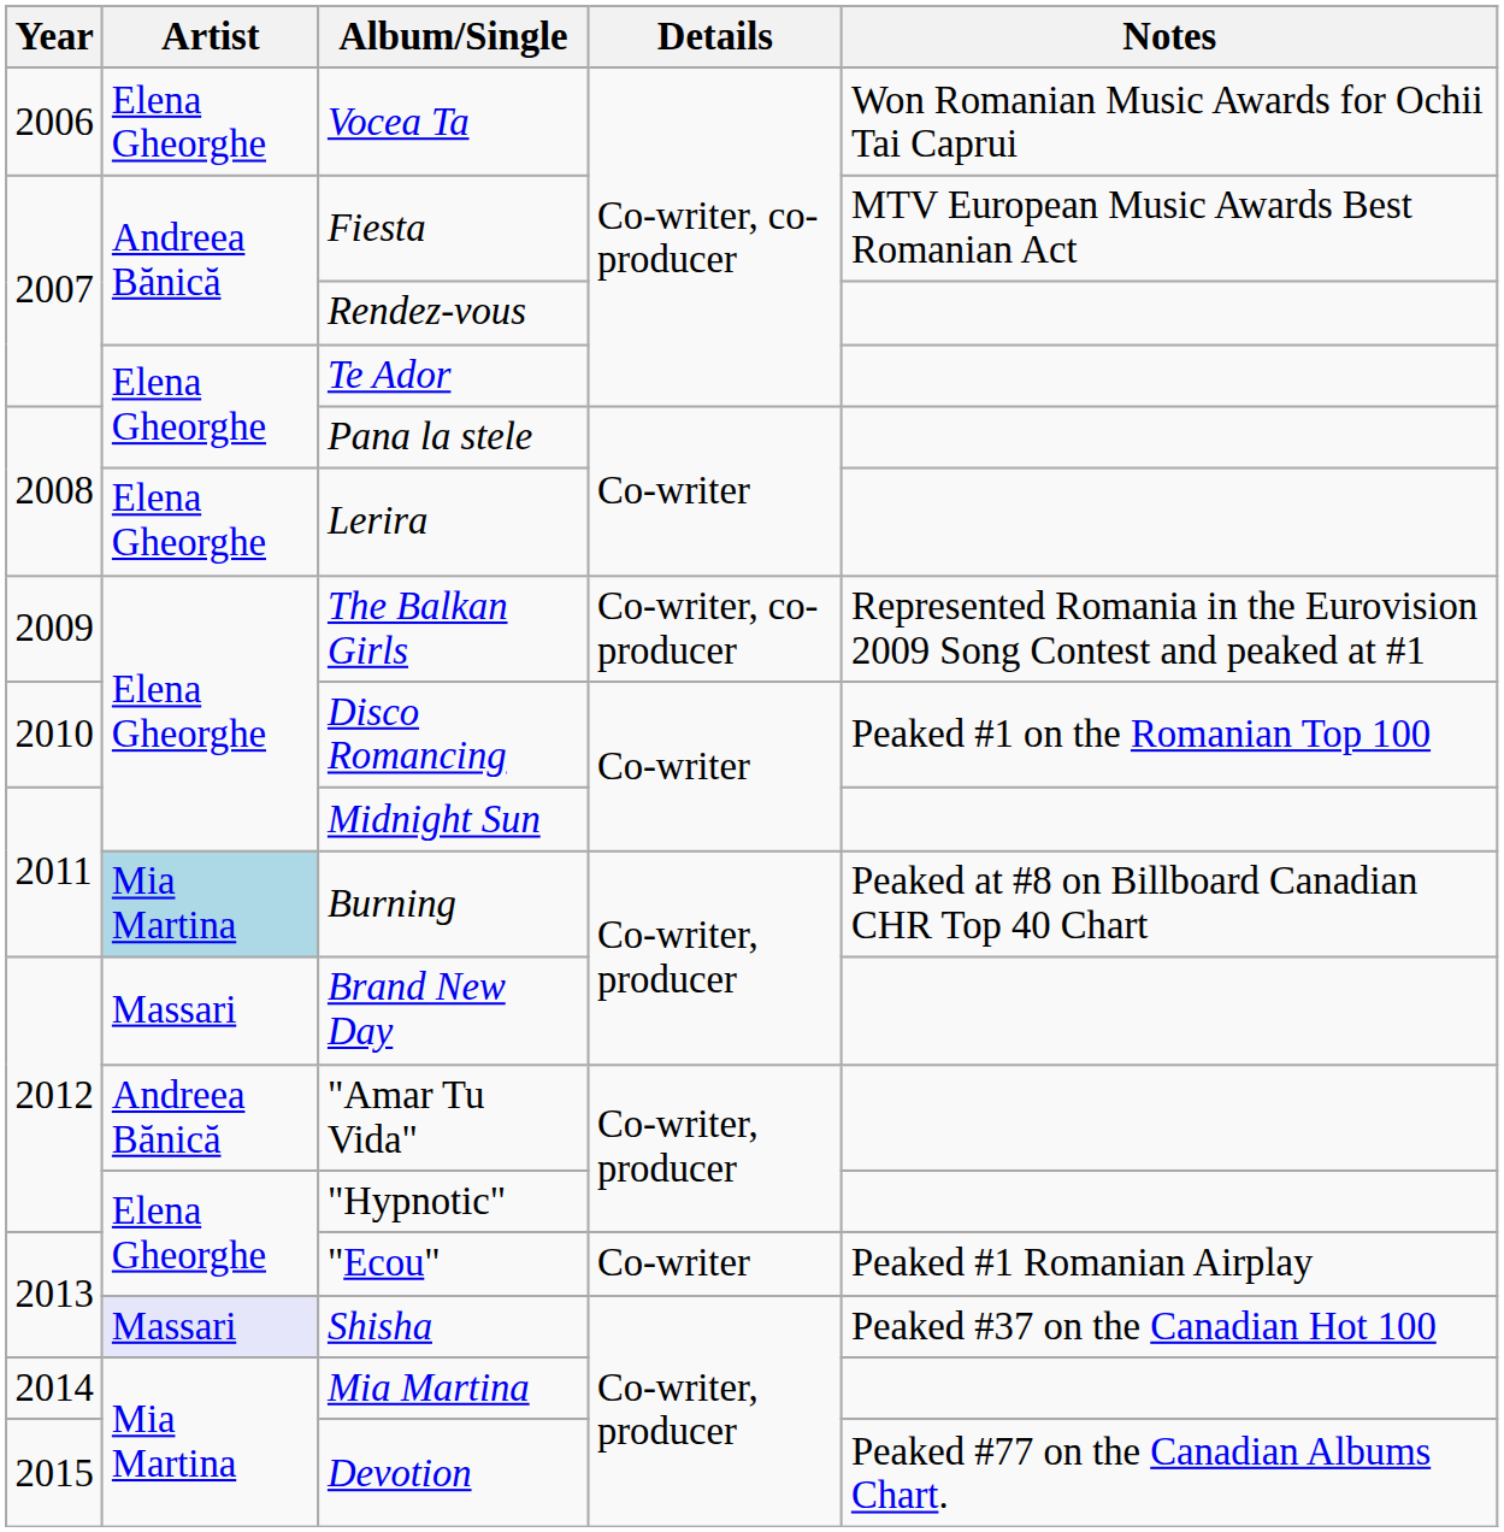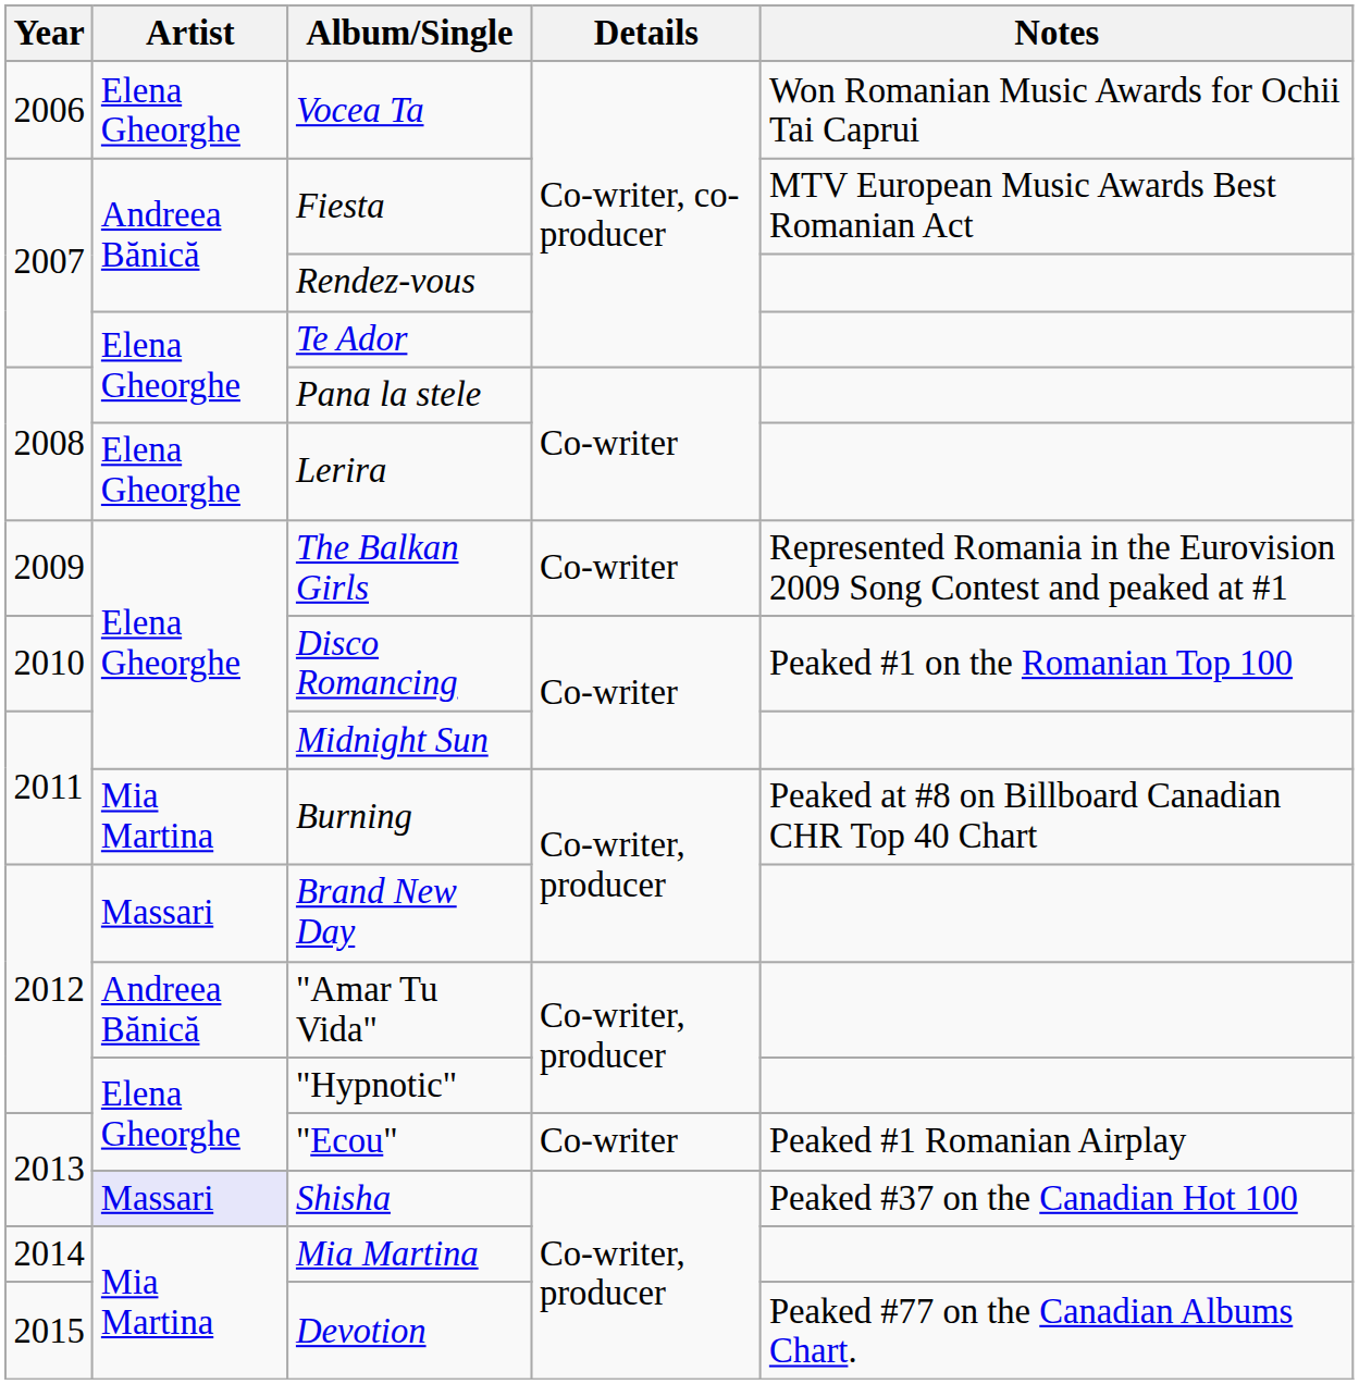The Balkan Girls | Details: Co-writer, co-producer -> Co-writer
Burning | Artist: lightblue background -> no background
